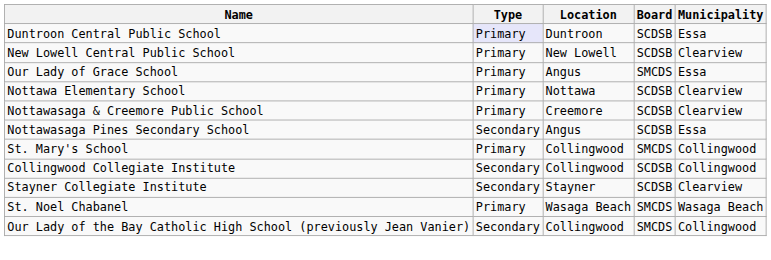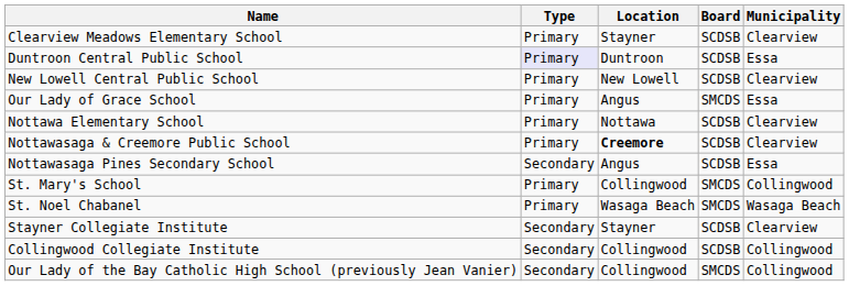+ row: Clearview Meadows Elementary School | Primary | Stayner | SCDSB | Clearview
Nottawasaga & Creemore Public School | Location: normal -> bold
rows swapped: St. Noel Chabanel <-> Collingwood Collegiate Institute
